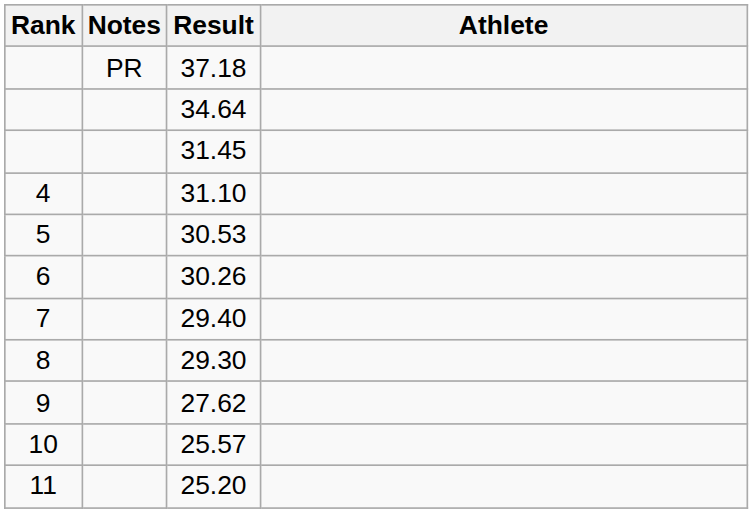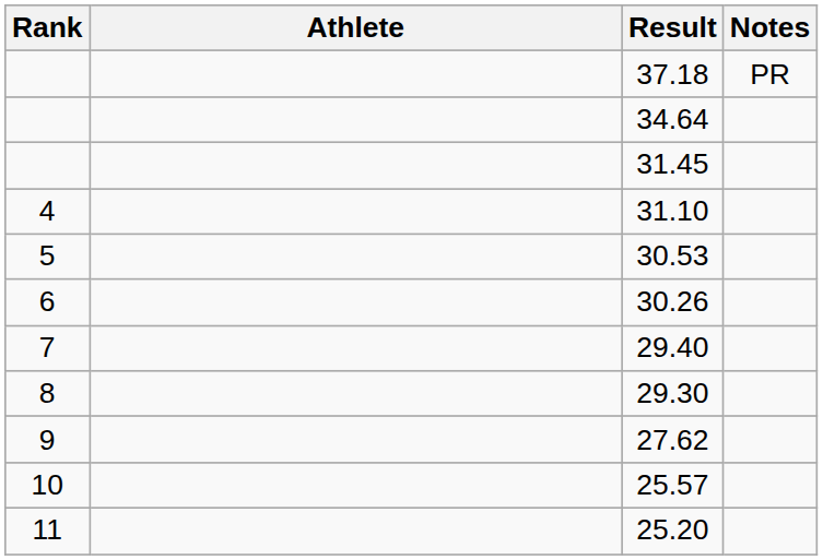columns swapped: Athlete <-> Notes
